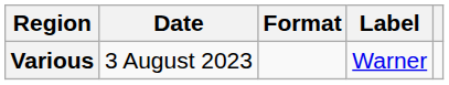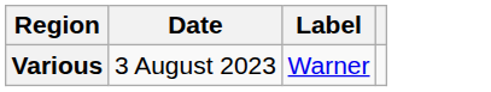- column: Format
